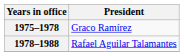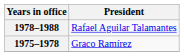rows swapped: 1975–1978 <-> 1978–1988
